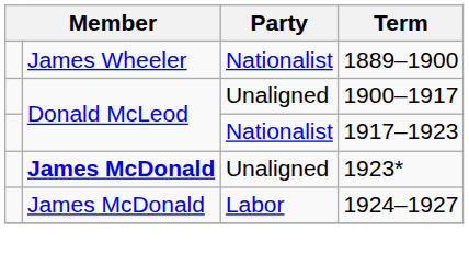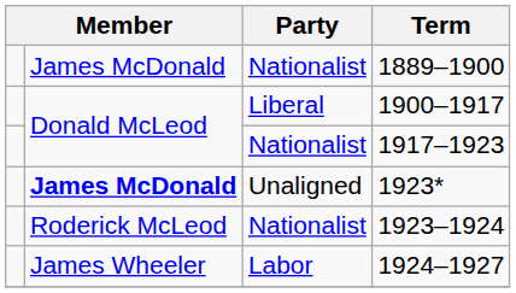1889–1900 | column 2: James Wheeler -> James McDonald
1900–1917 | Party: Unaligned -> Liberal
+ row: Roderick McLeod | Nationalist | 1923–1924
1924–1927 | column 2: James McDonald -> James Wheeler
